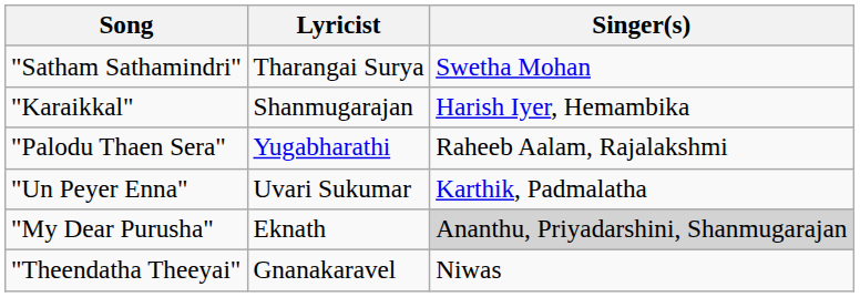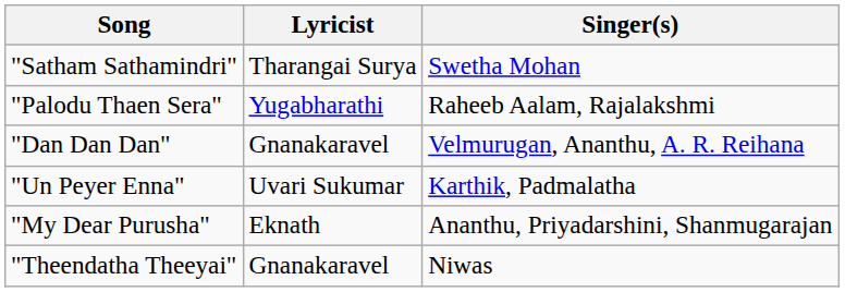- row: "Karaikkal" | Shanmugarajan | Harish Iyer, Hemambika
+ row: "Dan Dan Dan" | Gnanakaravel | Velmurugan, Ananthu, A. R. Reihana
"My Dear Purusha" | Singer(s): lightgrey background -> no background
